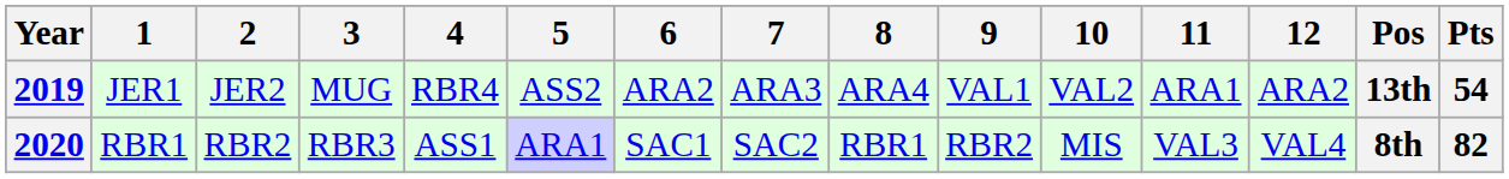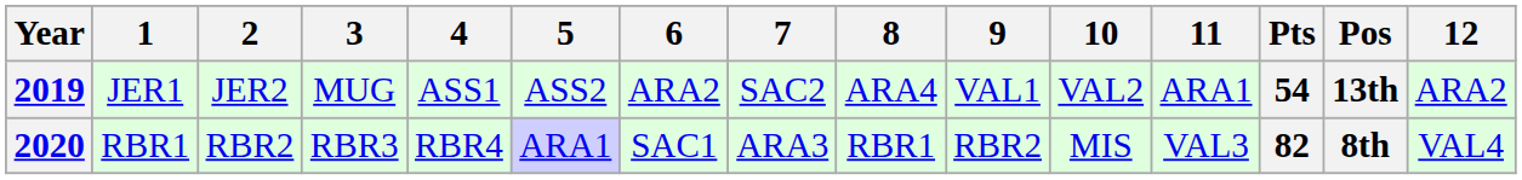columns swapped: 12 <-> Pts
2019 | 4: RBR4 -> ASS1
2019 | 7: ARA3 -> SAC2
2020 | 4: ASS1 -> RBR4
2020 | 7: SAC2 -> ARA3
